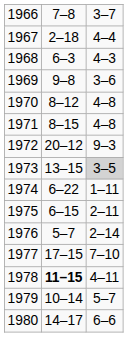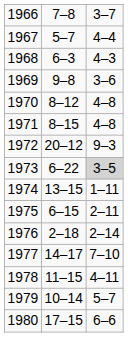1967 | column 2: 2–18 -> 5–7
1973 | column 2: 13–15 -> 6–22
1974 | column 2: 6–22 -> 13–15
1976 | column 2: 5–7 -> 2–18
1977 | column 2: 17–15 -> 14–17
1978 | column 2: bold -> normal
1980 | column 2: 14–17 -> 17–15
